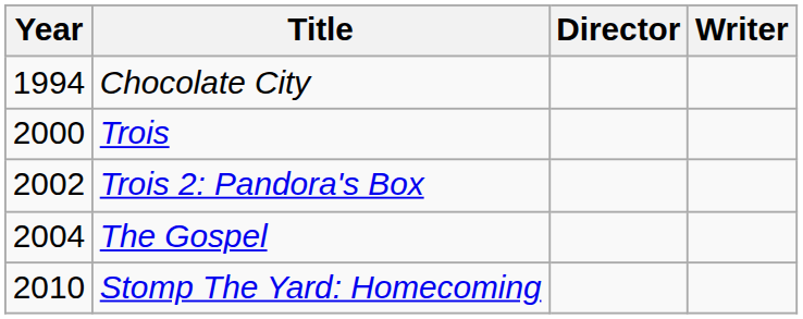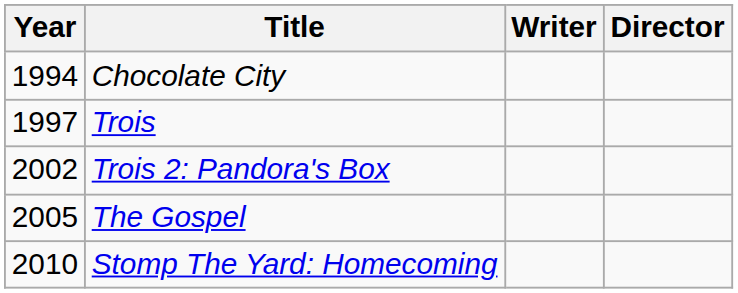columns swapped: Director <-> Writer
Trois | Year: 2000 -> 1997
The Gospel | Year: 2004 -> 2005
